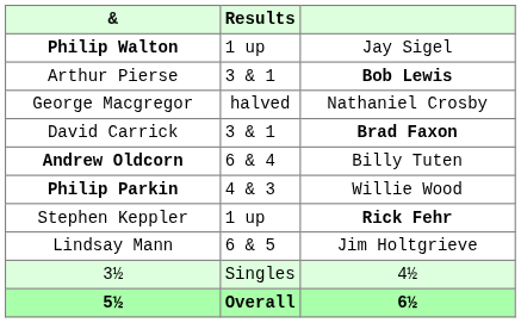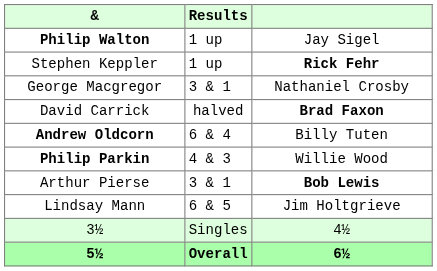rows swapped: Stephen Keppler <-> Arthur Pierse
George Macgregor | Results: halved -> 3 & 1
David Carrick | Results: 3 & 1 -> halved
